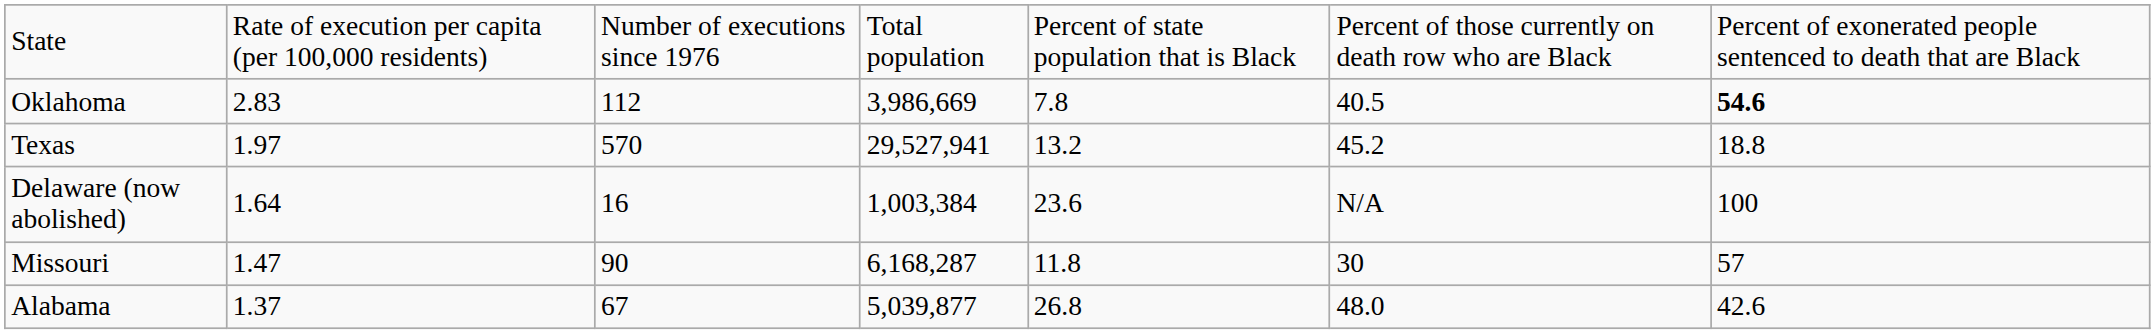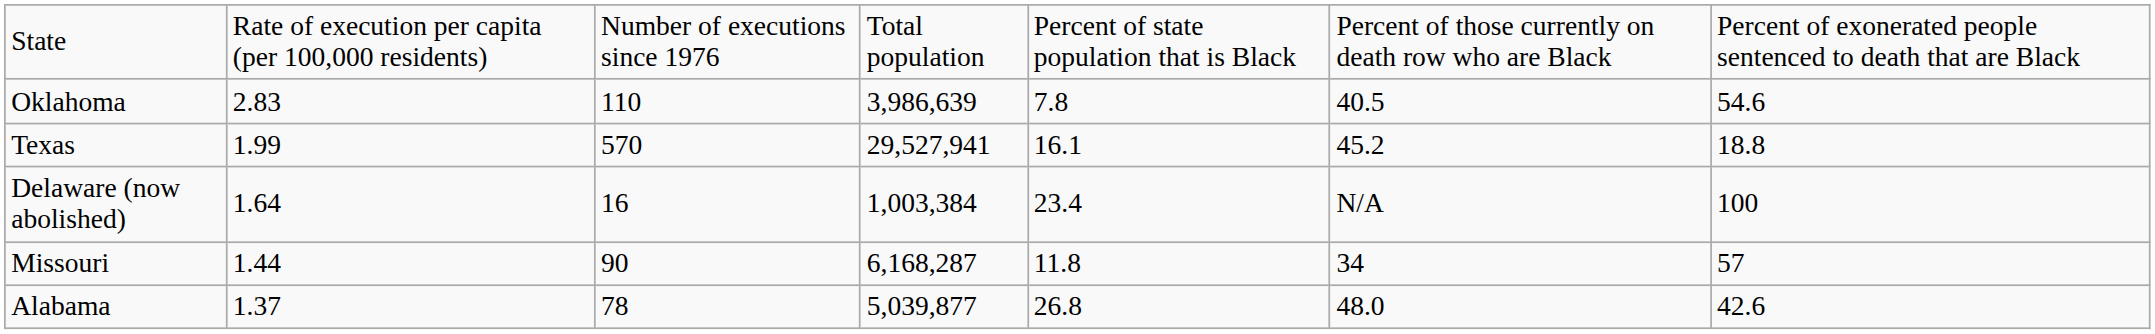Oklahoma | column 3: 112 -> 110
Oklahoma | column 4: 3,986,669 -> 3,986,639
Oklahoma | column 7: bold -> normal
Texas | column 2: 1.97 -> 1.99
Texas | column 5: 13.2 -> 16.1
Delaware (now abolished) | column 5: 23.6 -> 23.4
Missouri | column 2: 1.47 -> 1.44
Missouri | column 6: 30 -> 34
Alabama | column 3: 67 -> 78
